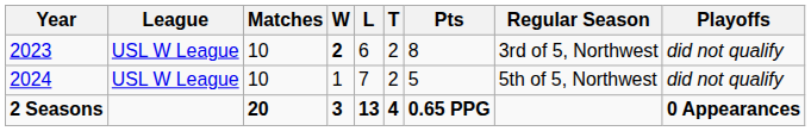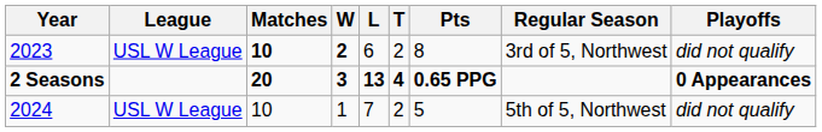2023 | Matches: normal -> bold
rows swapped: 2024 <-> 2 Seasons
